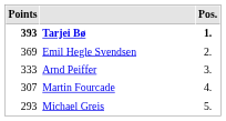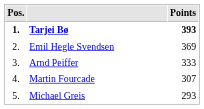columns swapped: Pos. <-> Points
